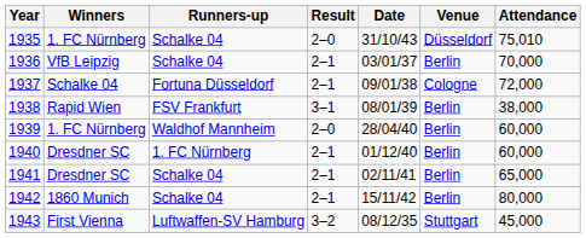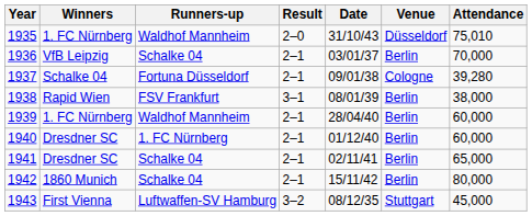1935 | Runners-up: Schalke 04 -> Waldhof Mannheim
1937 | Attendance: 72,000 -> 39,280
1939 | Result: 2–0 -> 2–1
